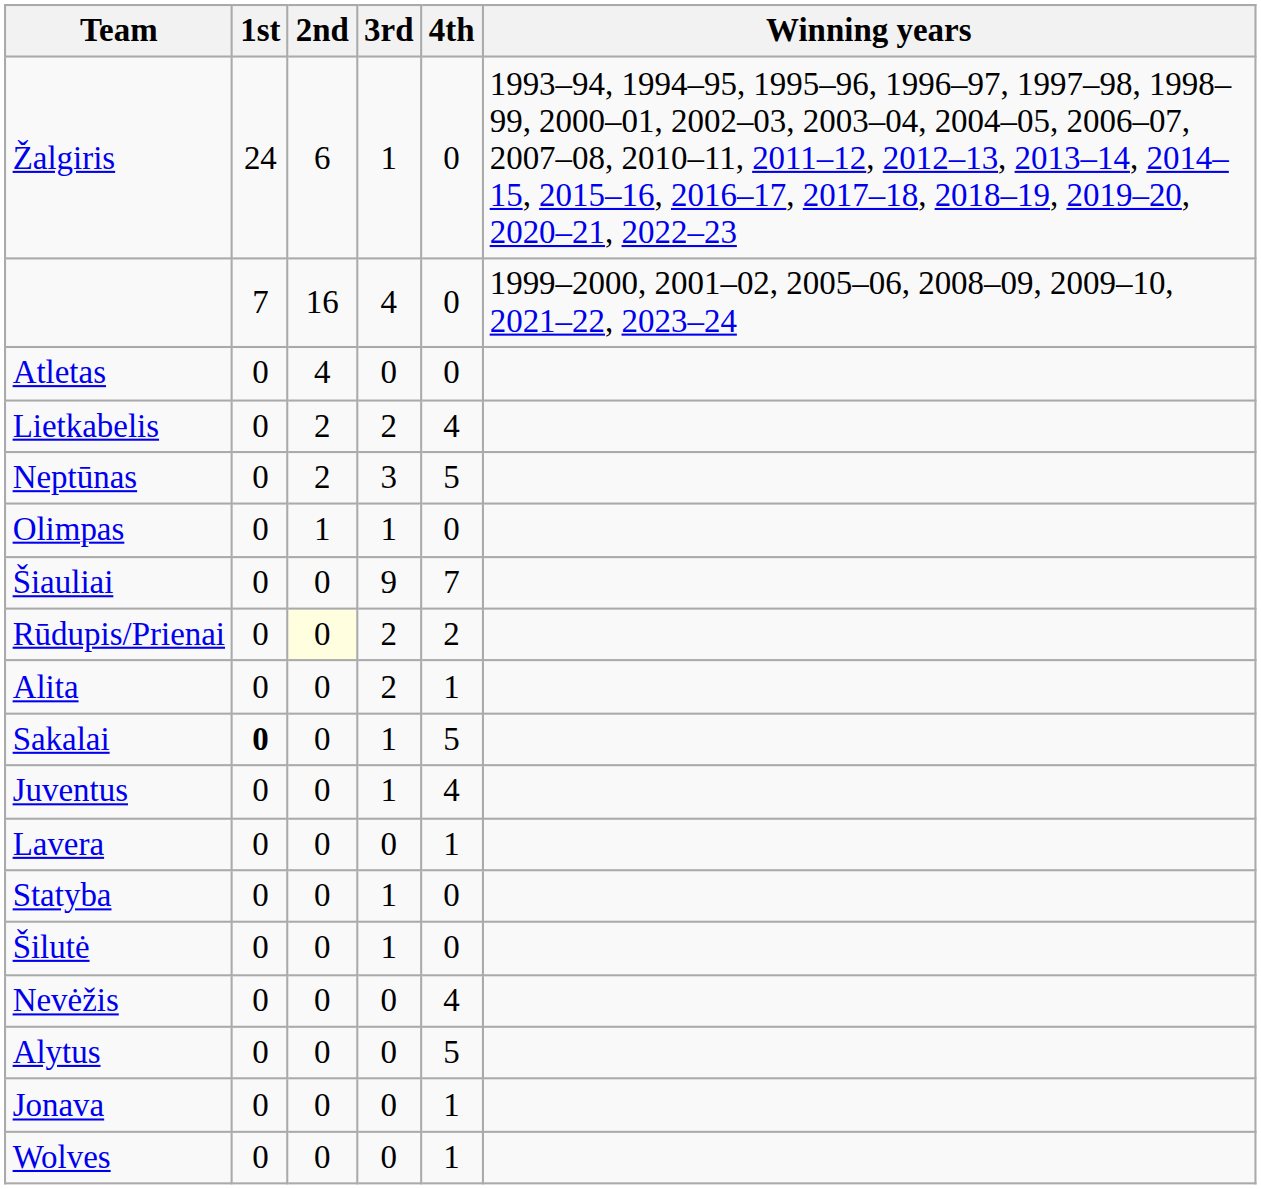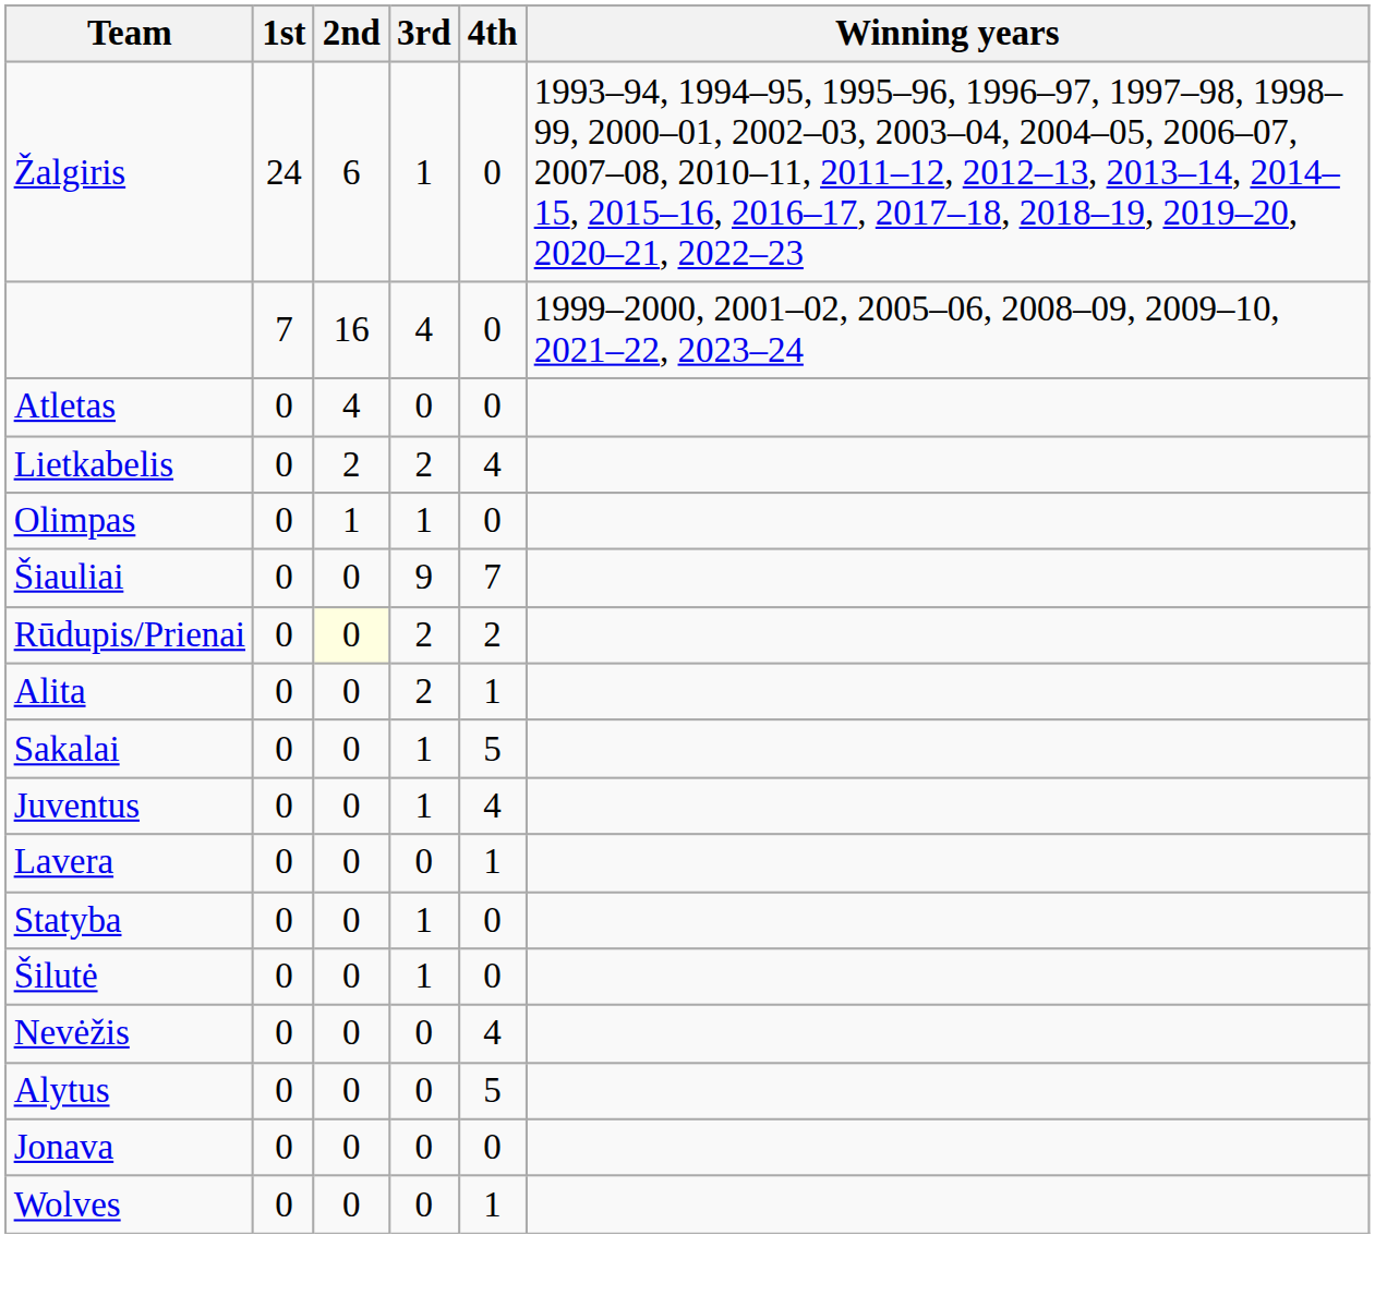- row: Neptūnas | 0 | 2 | 3 | 5
Sakalai | 1st: bold -> normal
Jonava | 4th: 1 -> 0
